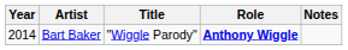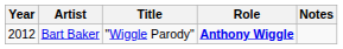Bart Baker | Year: 2014 -> 2012
